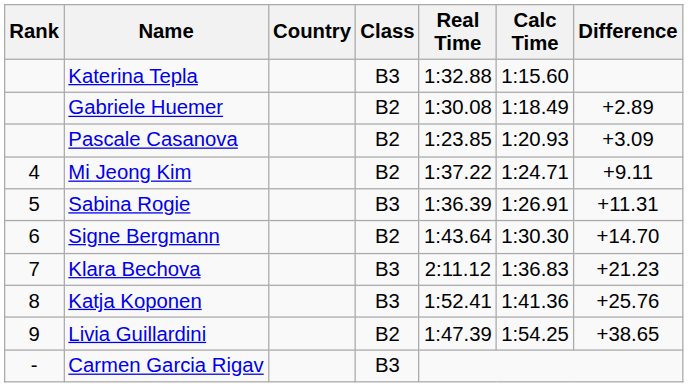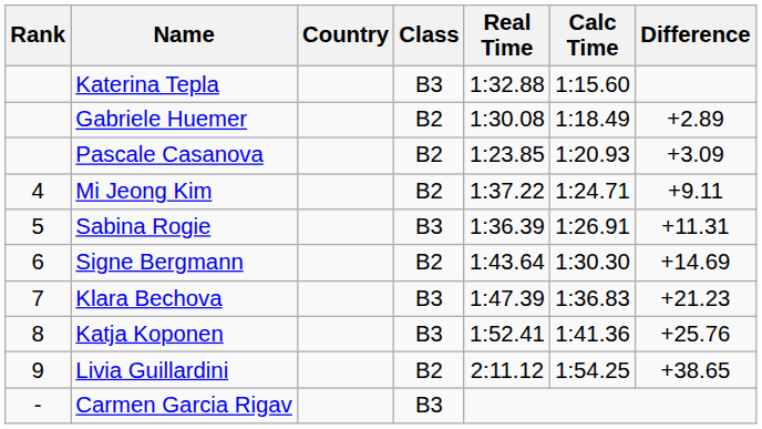Signe Bergmann | Difference: +14.70 -> +14.69
Klara Bechova | Real Time: 2:11.12 -> 1:47.39
Livia Guillardini | Real Time: 1:47.39 -> 2:11.12
